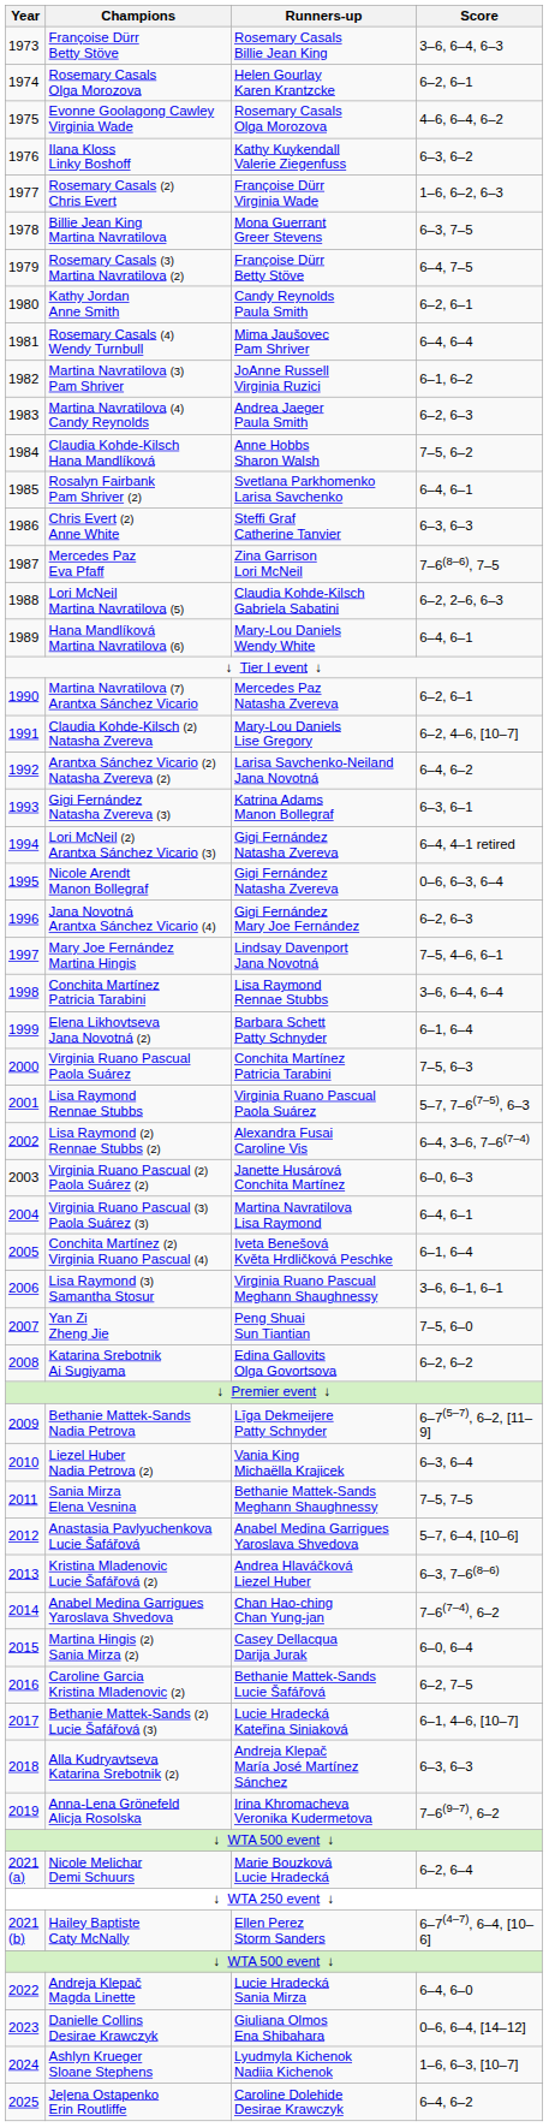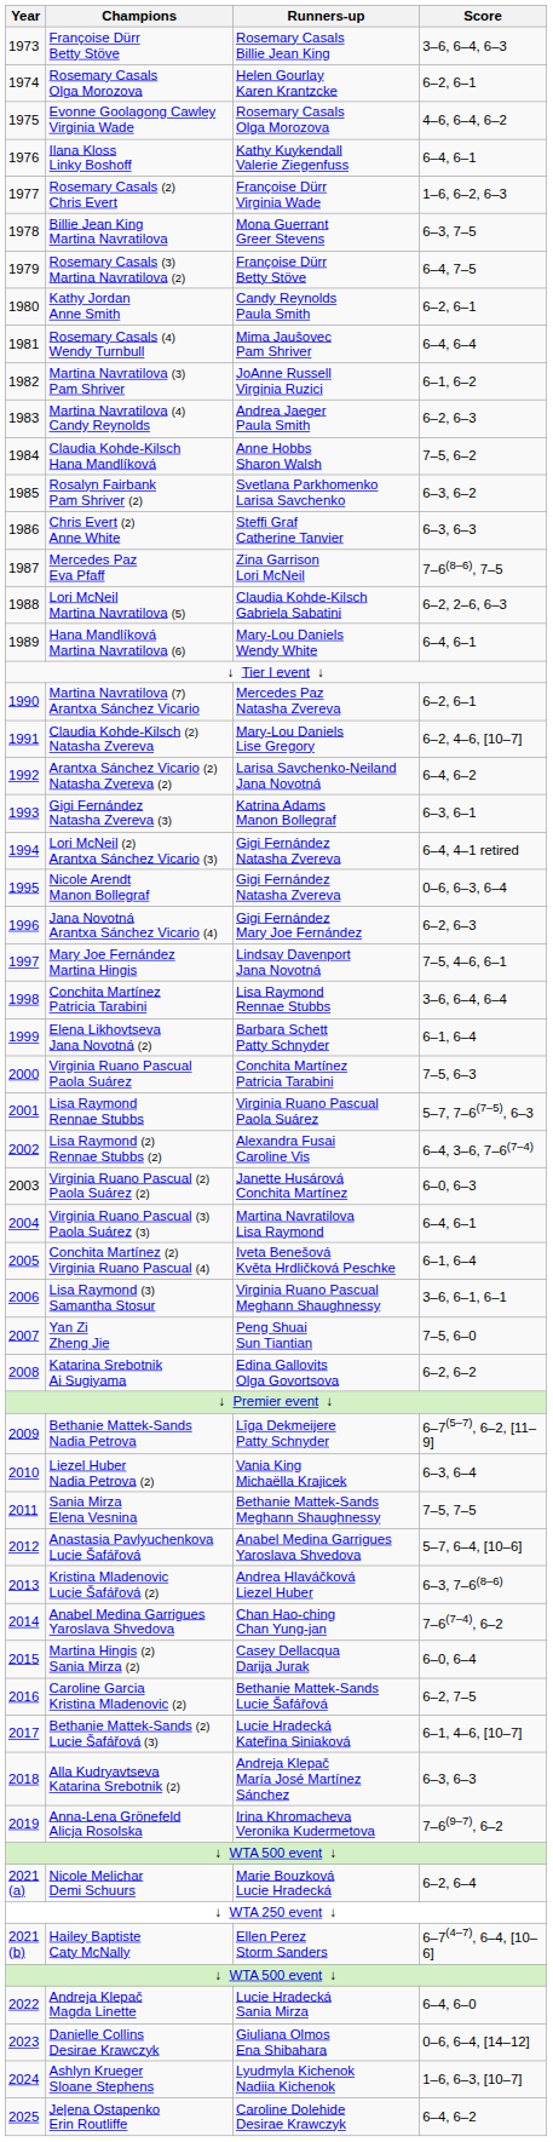Ilana Kloss Linky Boshoff | Score: 6–3, 6–2 -> 6–4, 6–1
Rosalyn Fairbank Pam Shriver (2) | Score: 6–4, 6–1 -> 6–3, 6–2
